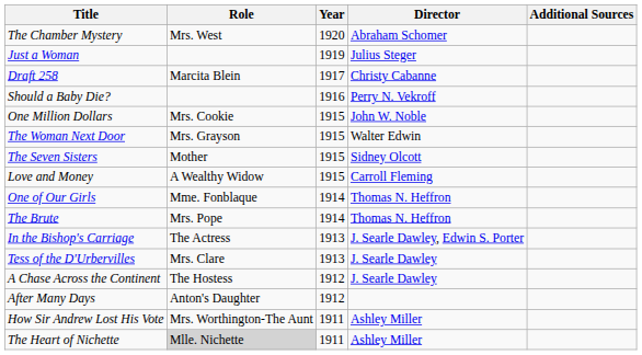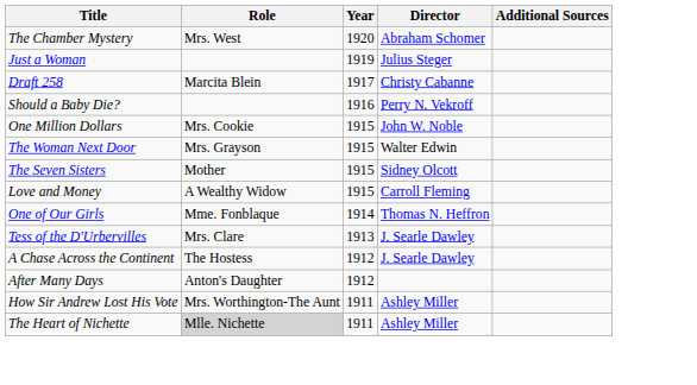- row: The Brute | Mrs. Pope | 1914 | Thomas N. Heffron
- row: In the Bishop's Carriage | The Actress | 1913 | J. Searle Dawley, Edwin S. Porter
